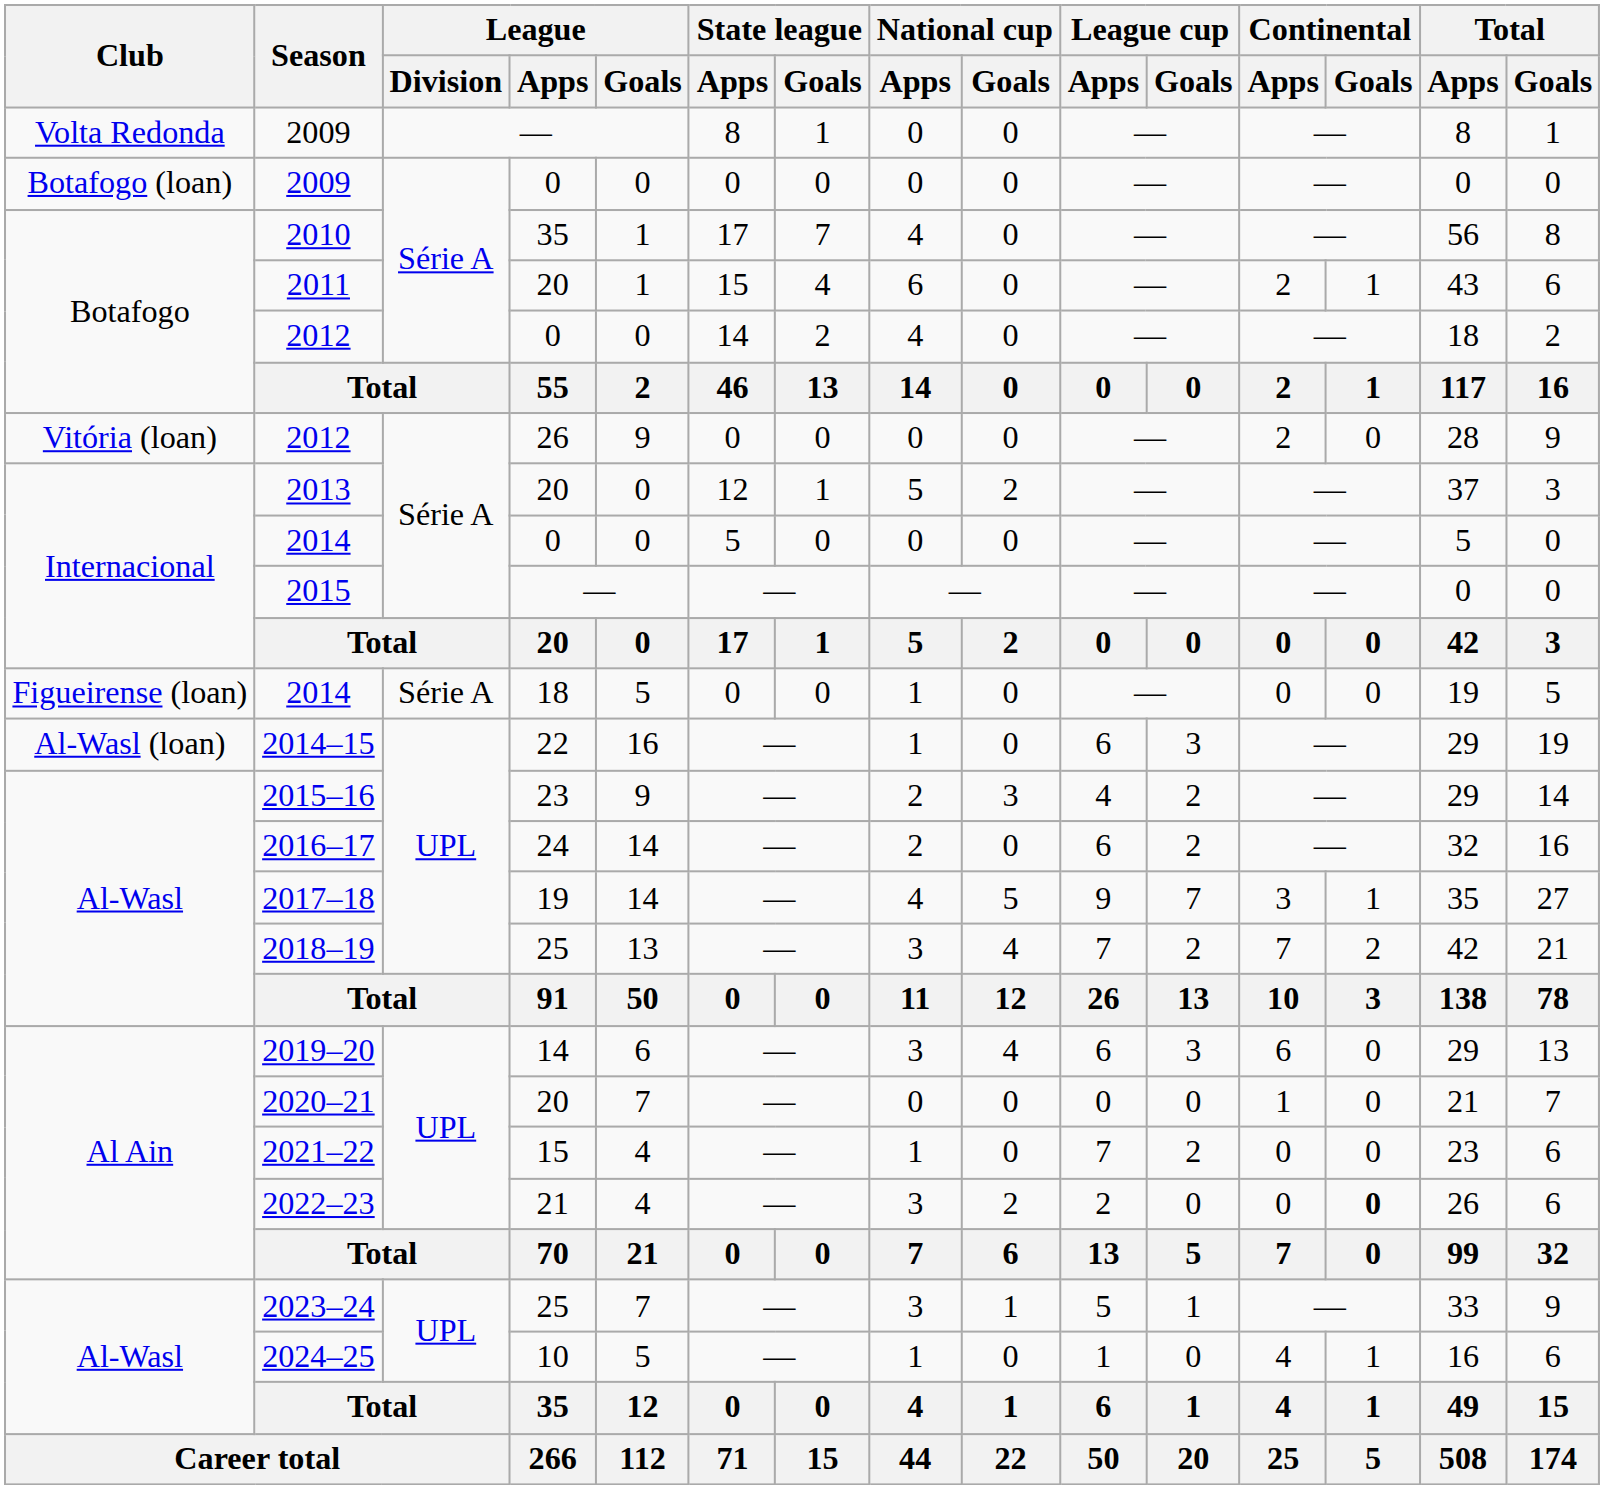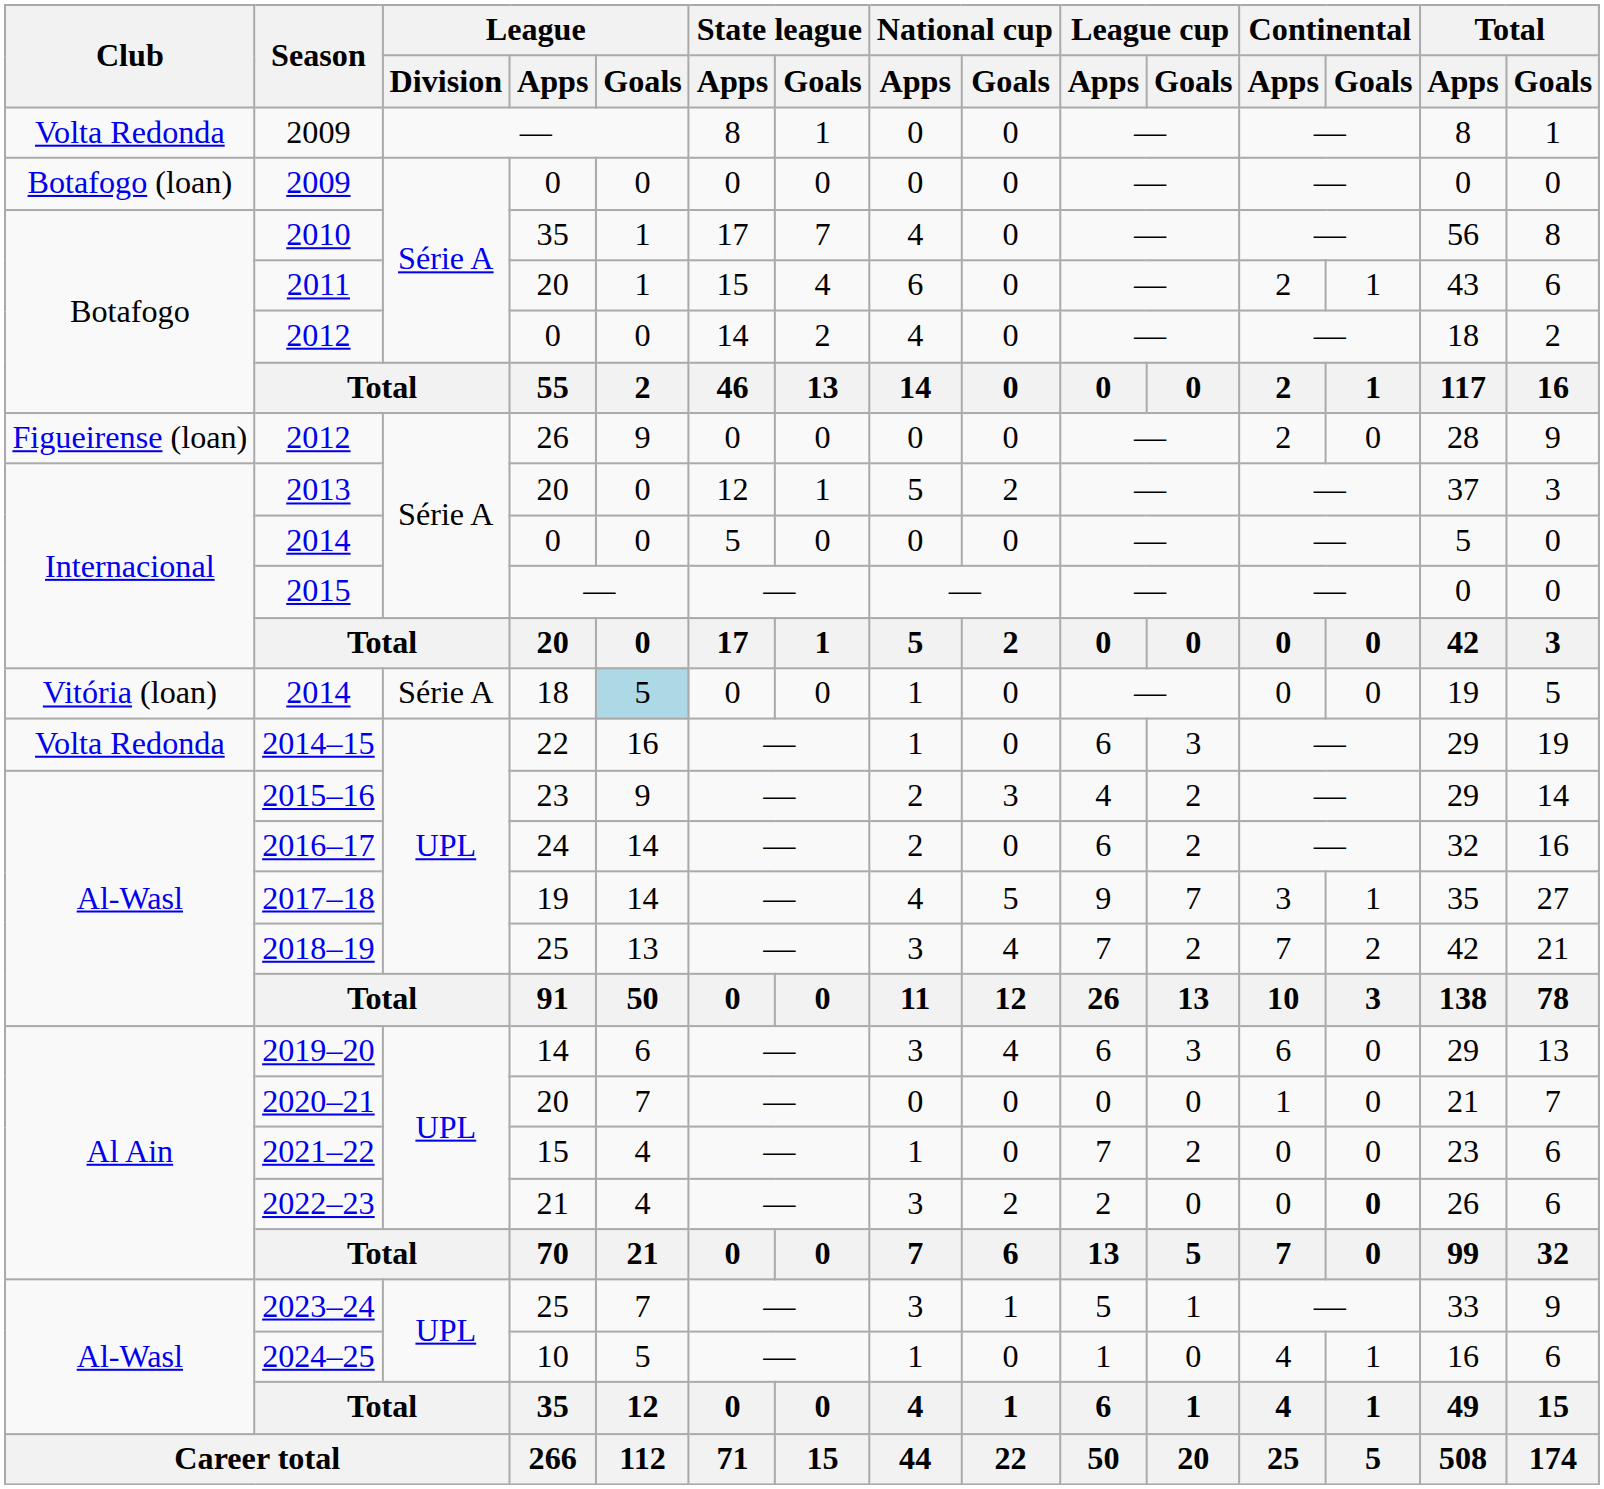2012 / 26 | Club: Vitória (loan) -> Figueirense (loan)
2014 / 18 | Club: Figueirense (loan) -> Vitória (loan)
2014 / 18 | League / Goals: no background -> lightblue background
2014–15 | Club: Al-Wasl (loan) -> Volta Redonda
